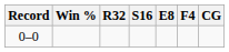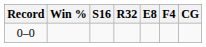columns swapped: R32 <-> S16
